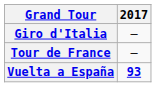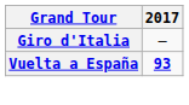- row: Tour de France | —
